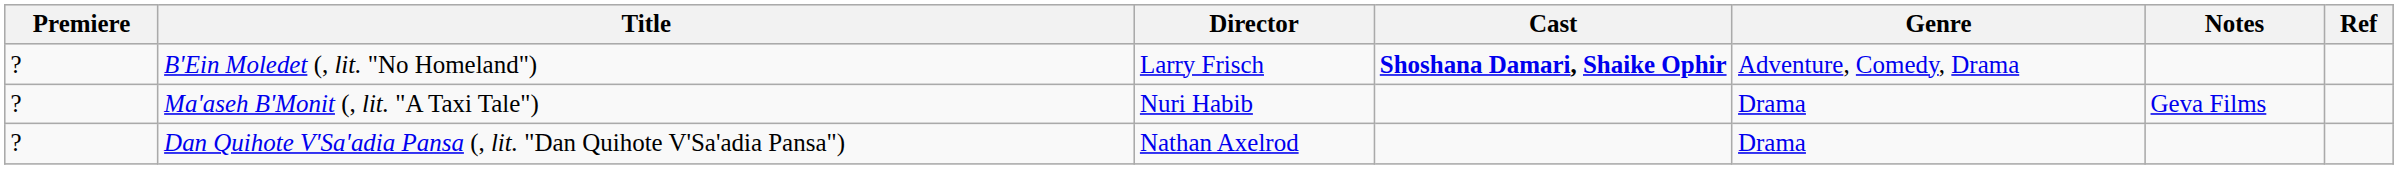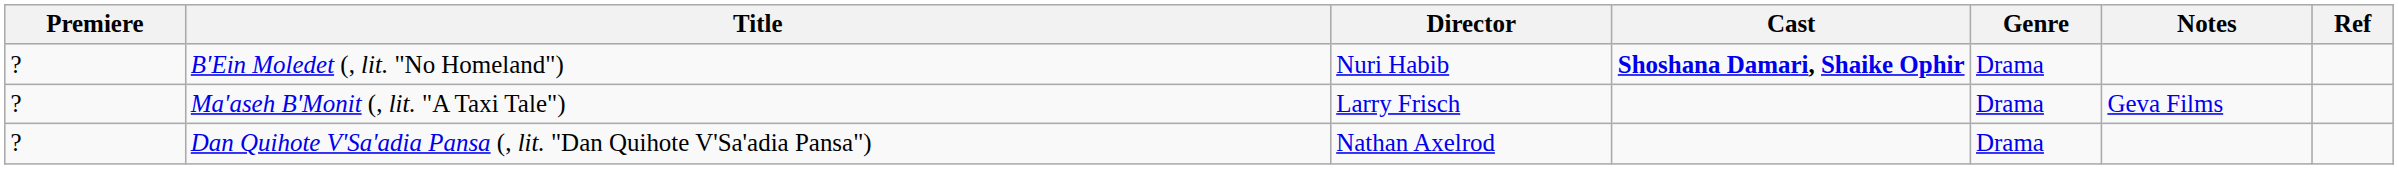B'Ein Moledet (, lit. "No Homeland") | Director: Larry Frisch -> Nuri Habib
B'Ein Moledet (, lit. "No Homeland") | Genre: Adventure, Comedy, Drama -> Drama
Ma'aseh B'Monit (, lit. "A Taxi Tale") | Director: Nuri Habib -> Larry Frisch
